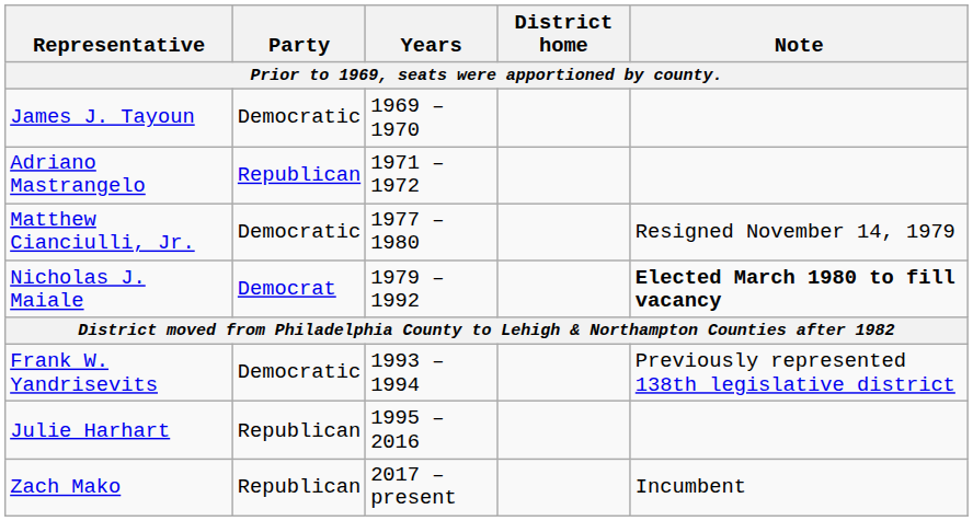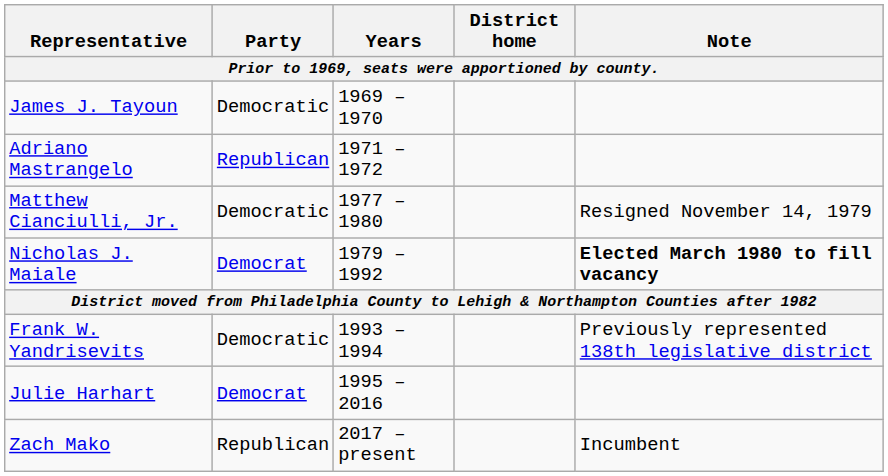Julie Harhart | Party: Republican -> Democrat
